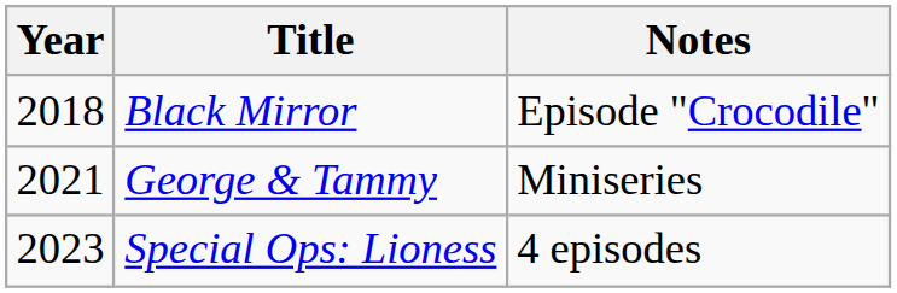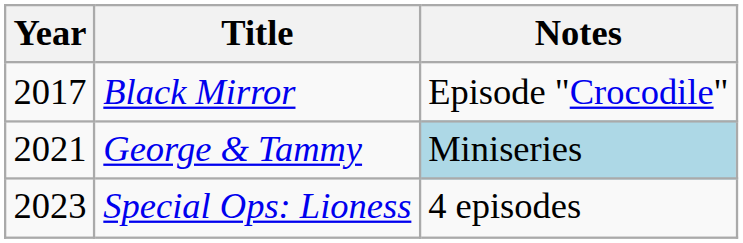Black Mirror | Year: 2018 -> 2017
George & Tammy | Notes: no background -> lightblue background
